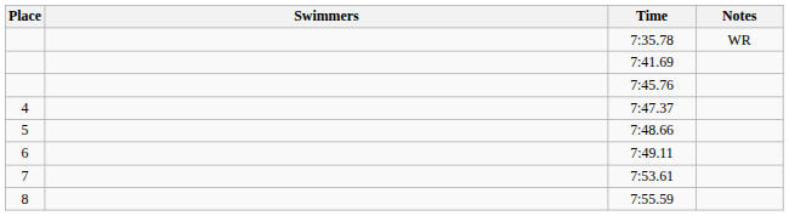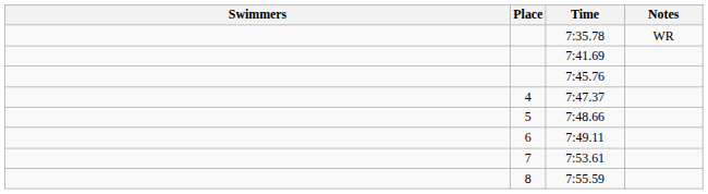columns swapped: Place <-> Swimmers
